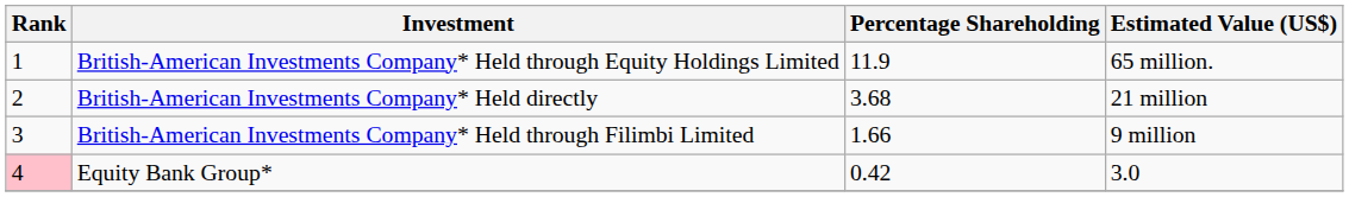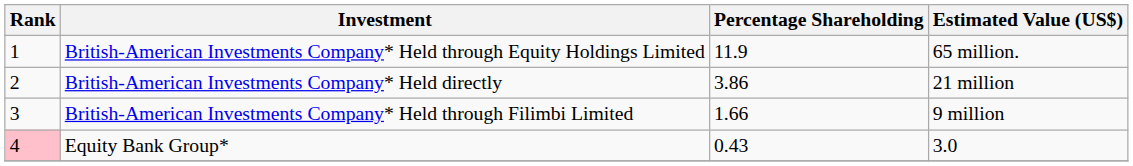British-American Investments Company* Held directly | Percentage Shareholding: 3.68 -> 3.86
Equity Bank Group* | Percentage Shareholding: 0.42 -> 0.43
